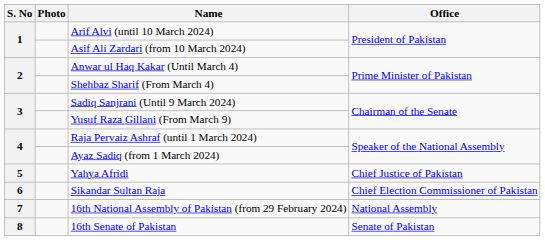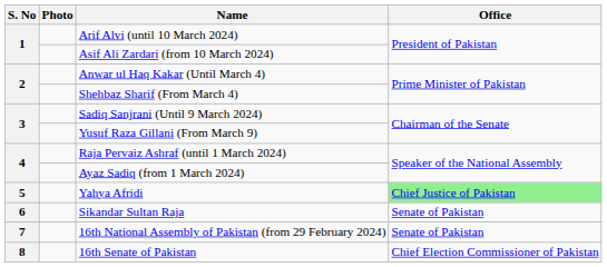Yahya Afridi | Office: no background -> lightgreen background
Sikandar Sultan Raja | Office: Chief Election Commissioner of Pakistan -> Senate of Pakistan
16th National Assembly of Pakistan (from 29 February 2024) | Office: National Assembly -> Senate of Pakistan
16th Senate of Pakistan | Office: Senate of Pakistan -> Chief Election Commissioner of Pakistan
